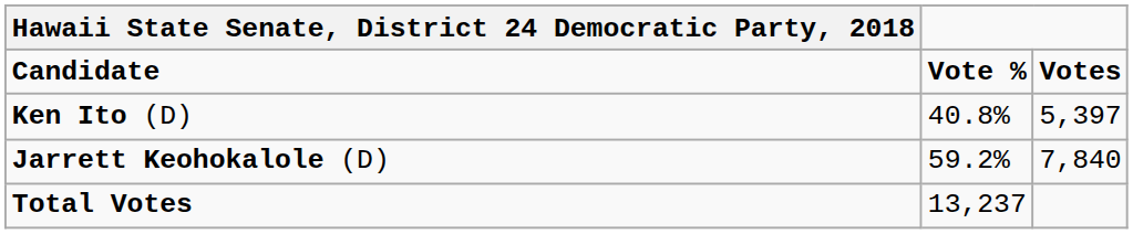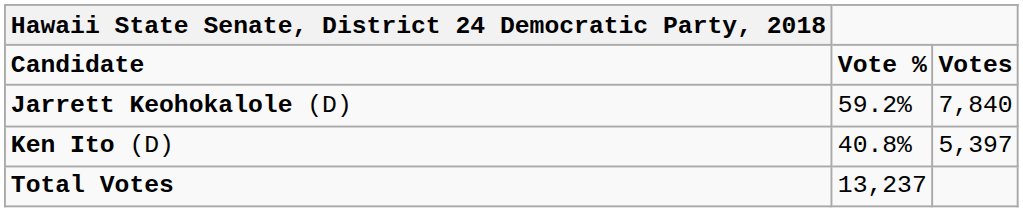rows swapped: Jarrett Keohokalole (D) <-> Ken Ito (D)
